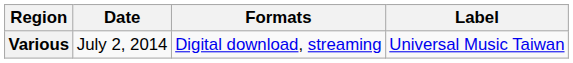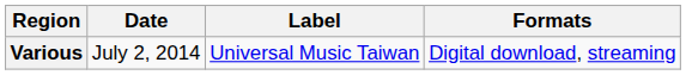columns swapped: Formats <-> Label
